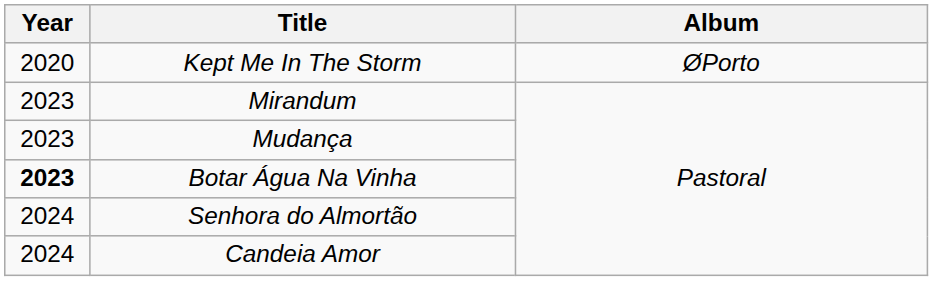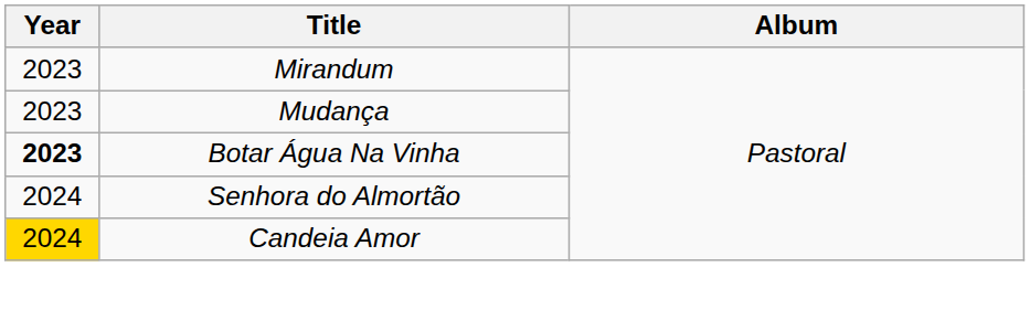- row: 2020 | Kept Me In The Storm | ØPorto
Candeia Amor | Year: no background -> gold background
